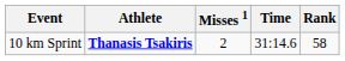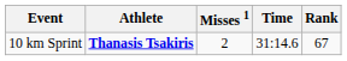10 km Sprint | Rank: 58 -> 67
